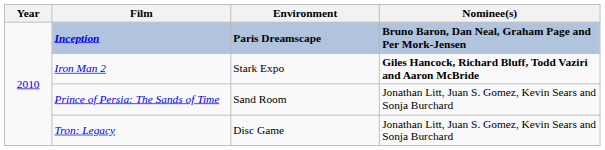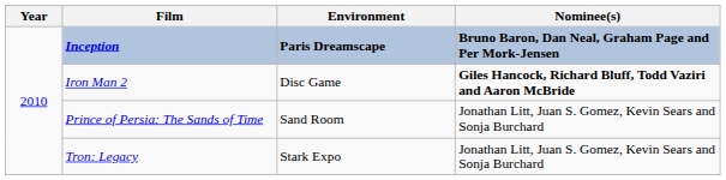Iron Man 2 | Environment: Stark Expo -> Disc Game
Tron: Legacy | Environment: Disc Game -> Stark Expo
